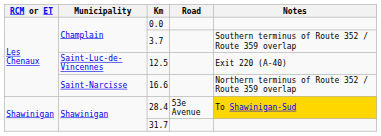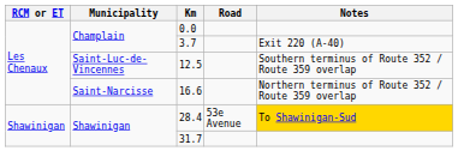3.7 | Notes: Southern terminus of Route 352 / Route 359 overlap -> Exit 220 (A-40)
12.5 | Notes: Exit 220 (A-40) -> Southern terminus of Route 352 / Route 359 overlap
